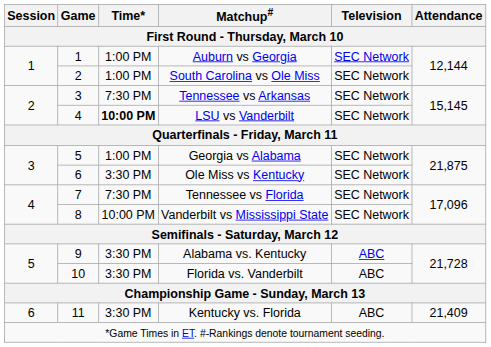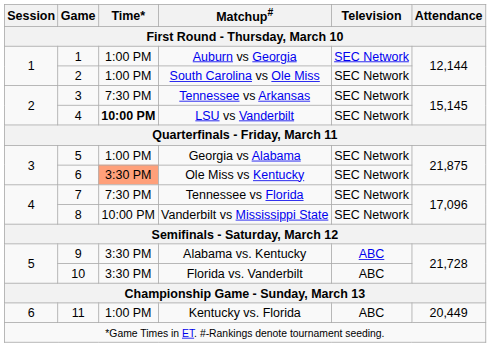Ole Miss vs Kentucky | Time*: no background -> lightsalmon background
Kentucky vs. Florida | Time*: 3:30 PM -> 1:00 PM
Kentucky vs. Florida | Attendance: 21,409 -> 20,449
